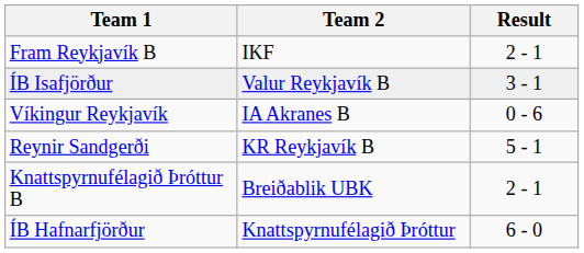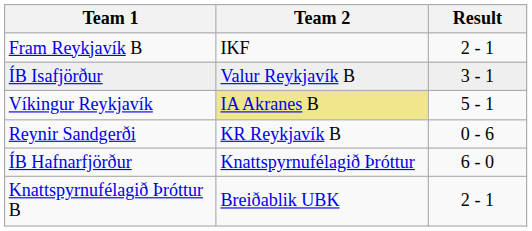Víkingur Reykjavík | Team 2: no background -> khaki background
Víkingur Reykjavík | Result: 0 - 6 -> 5 - 1
Reynir Sandgerði | Result: 5 - 1 -> 0 - 6
rows swapped: Knattspyrnufélagið Þróttur B <-> ÍB Hafnarfjörður
